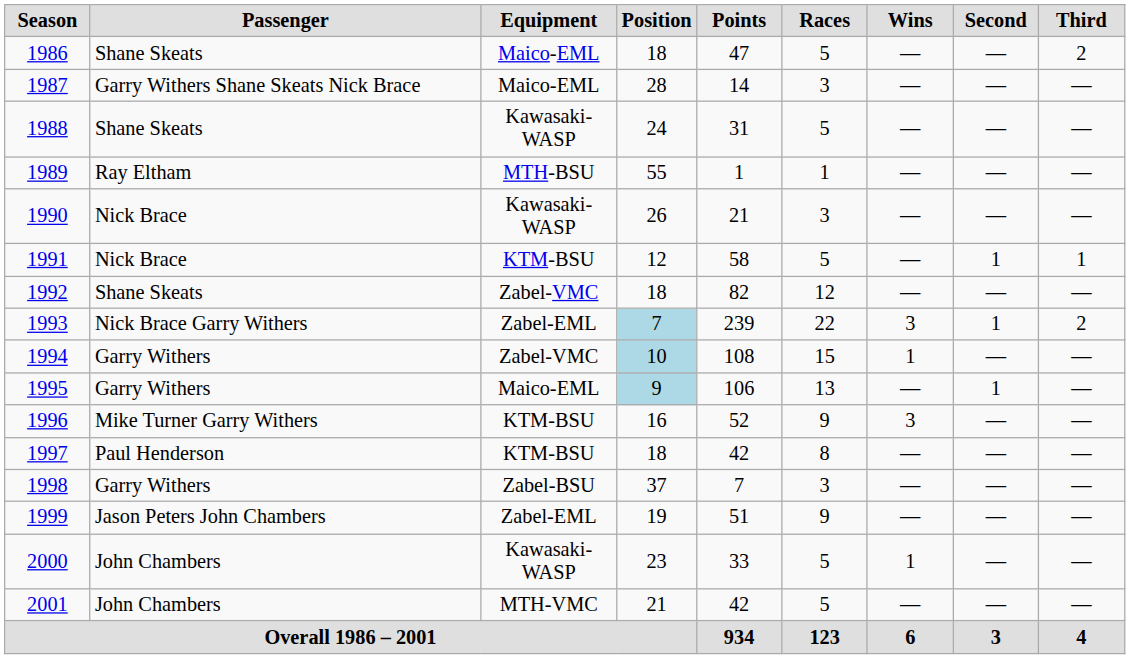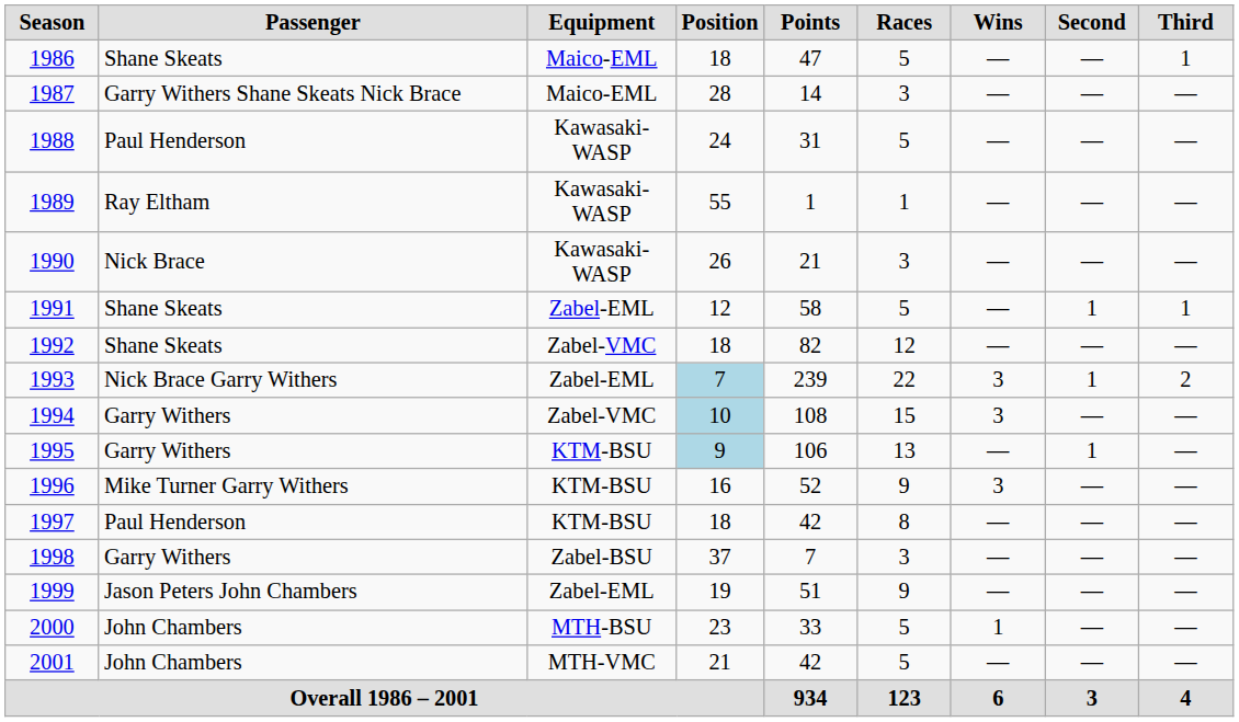1986 | Third: 2 -> 1
1988 | Passenger: Shane Skeats -> Paul Henderson
1989 | Equipment: MTH-BSU -> Kawasaki-WASP
1991 | Passenger: Nick Brace -> Shane Skeats
1991 | Equipment: KTM-BSU -> Zabel-EML
1994 | Wins: 1 -> 3
1995 | Equipment: Maico-EML -> KTM-BSU
2000 | Equipment: Kawasaki-WASP -> MTH-BSU
